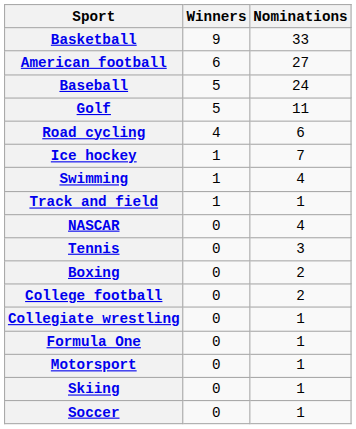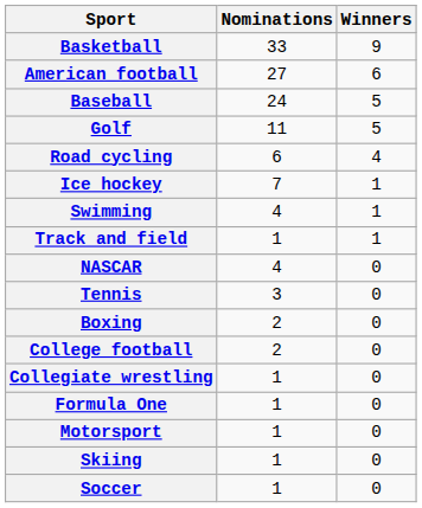columns swapped: Winners <-> Nominations
